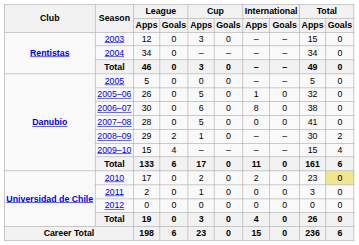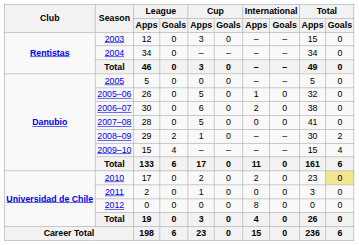2006–07 | International / Apps: 8 -> 2
2012 | International / Apps: 0 -> 8
